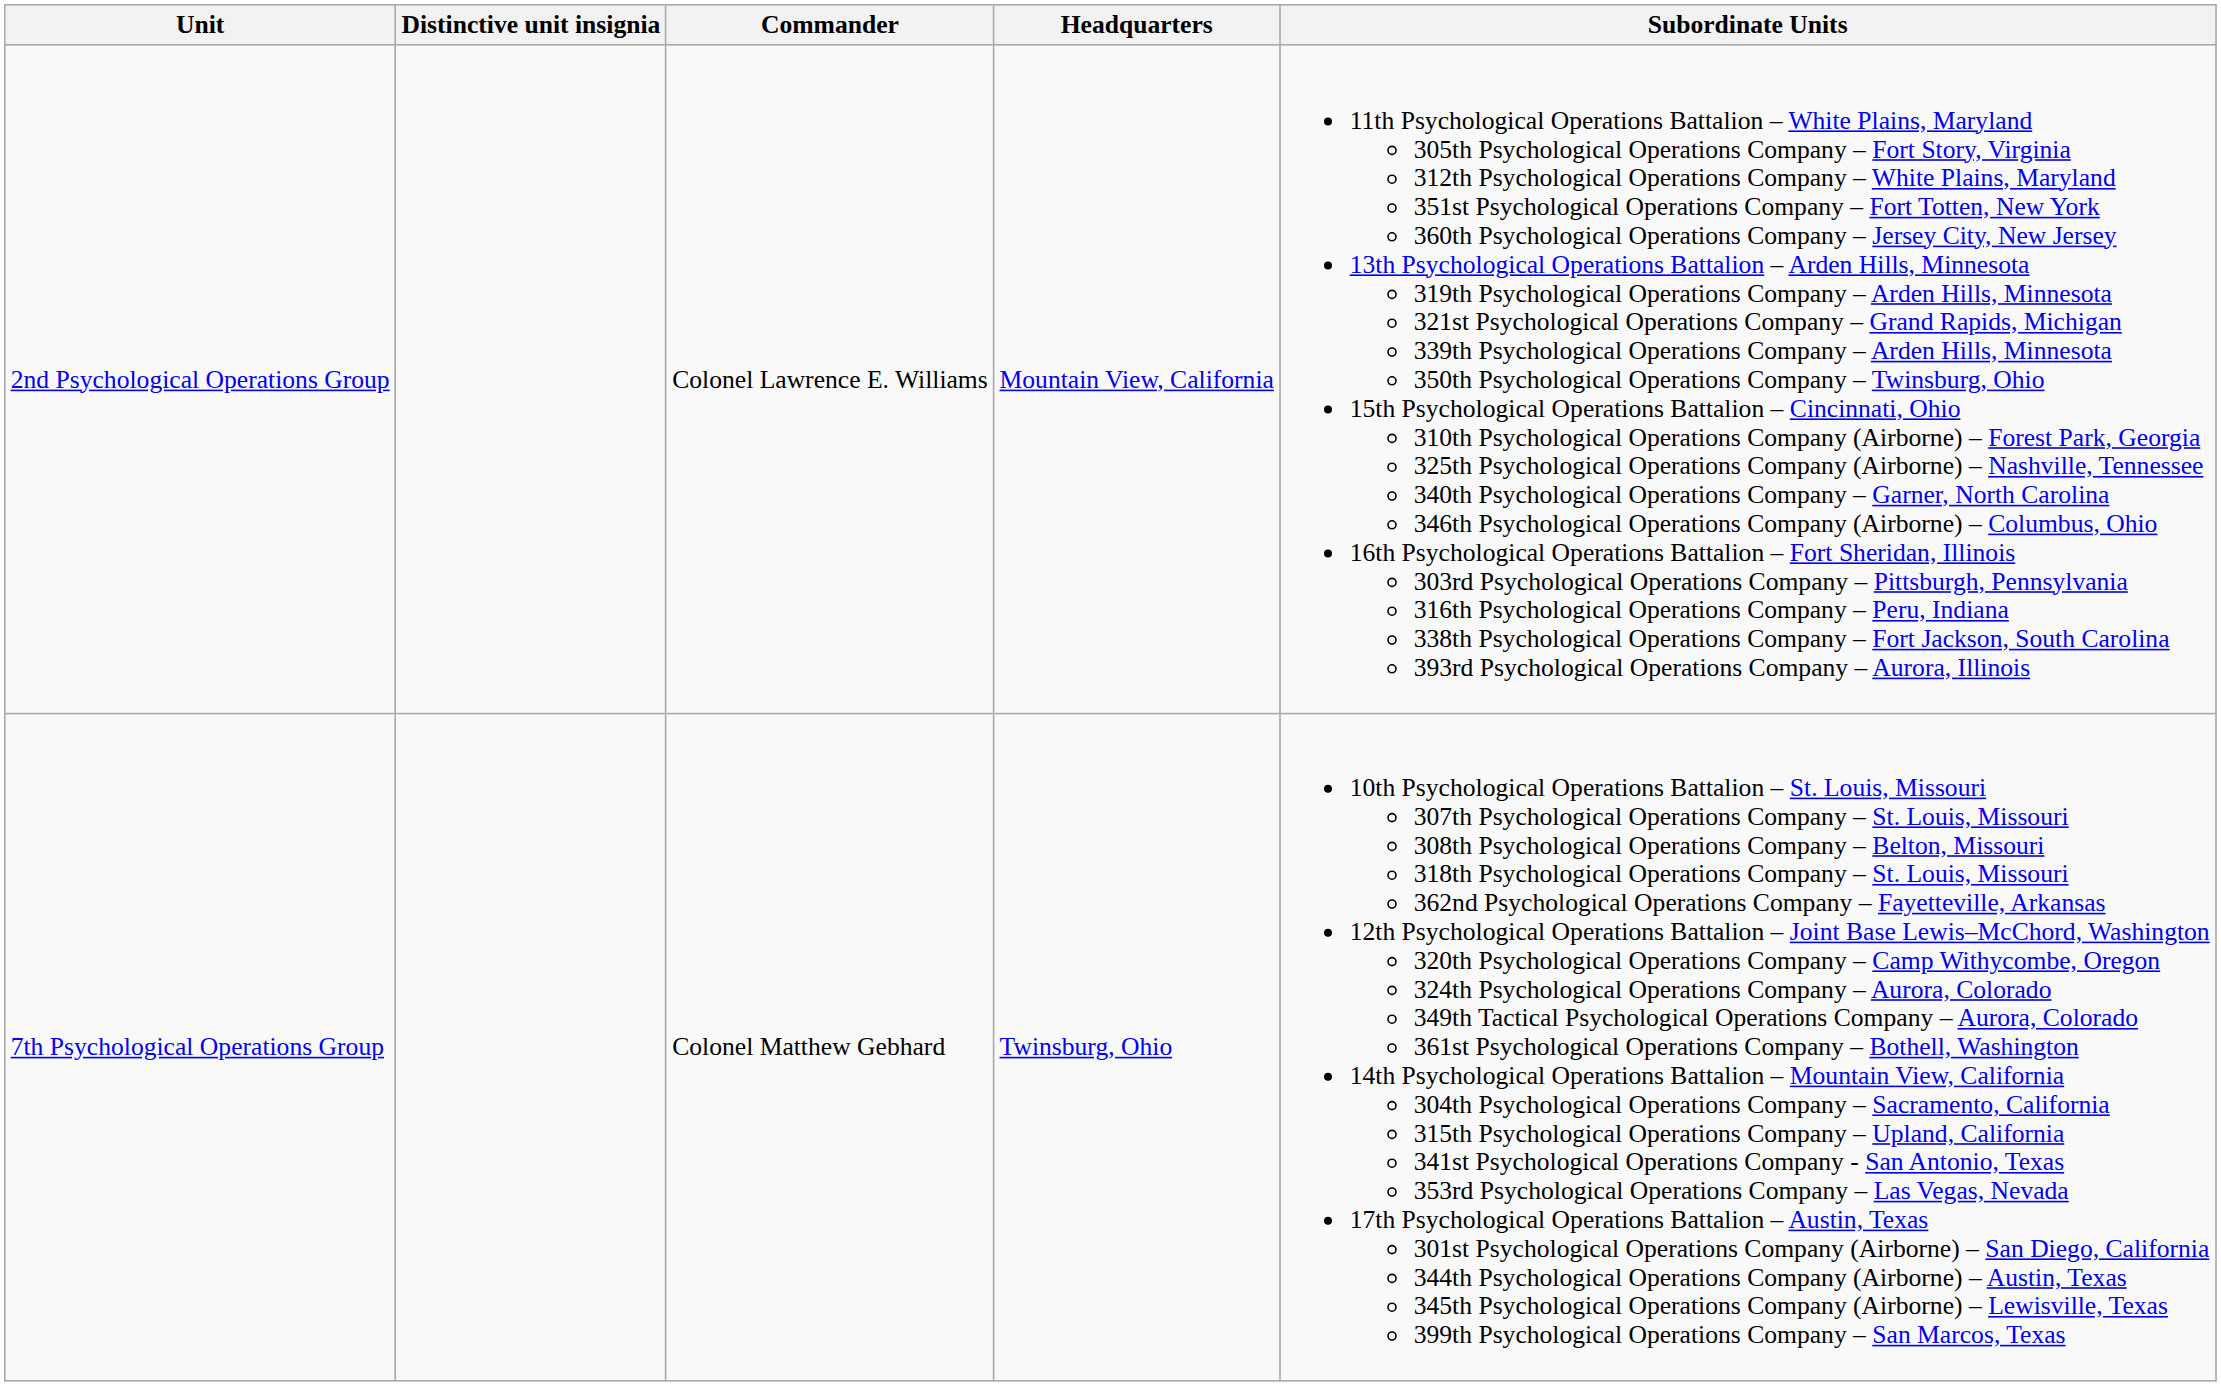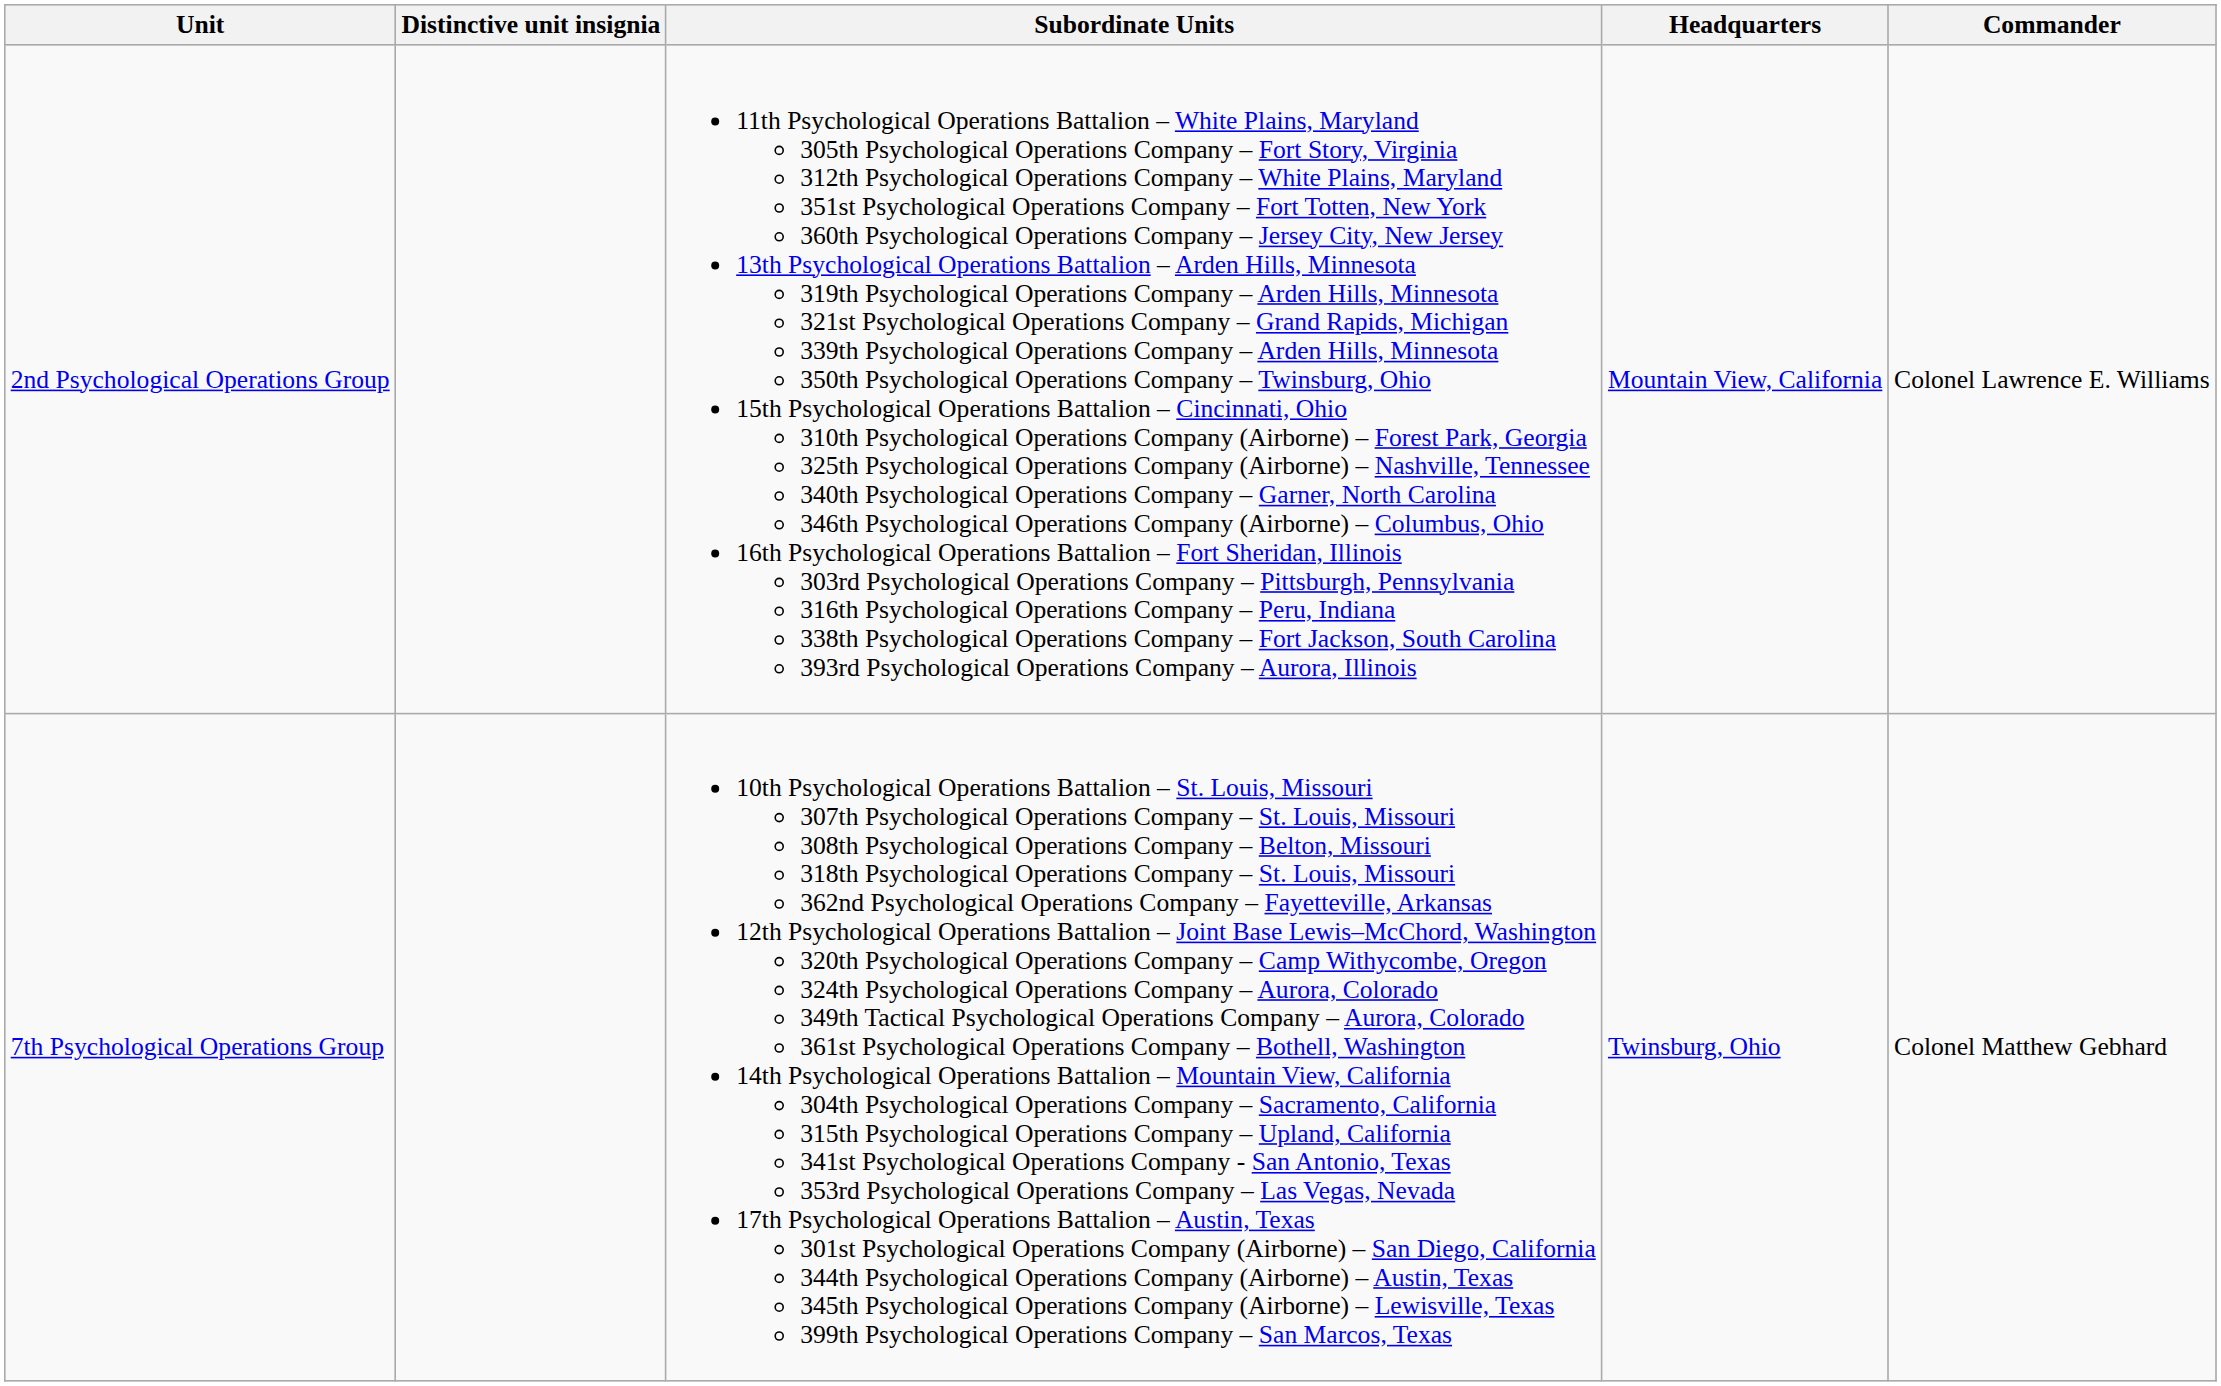columns swapped: Commander <-> Subordinate Units
